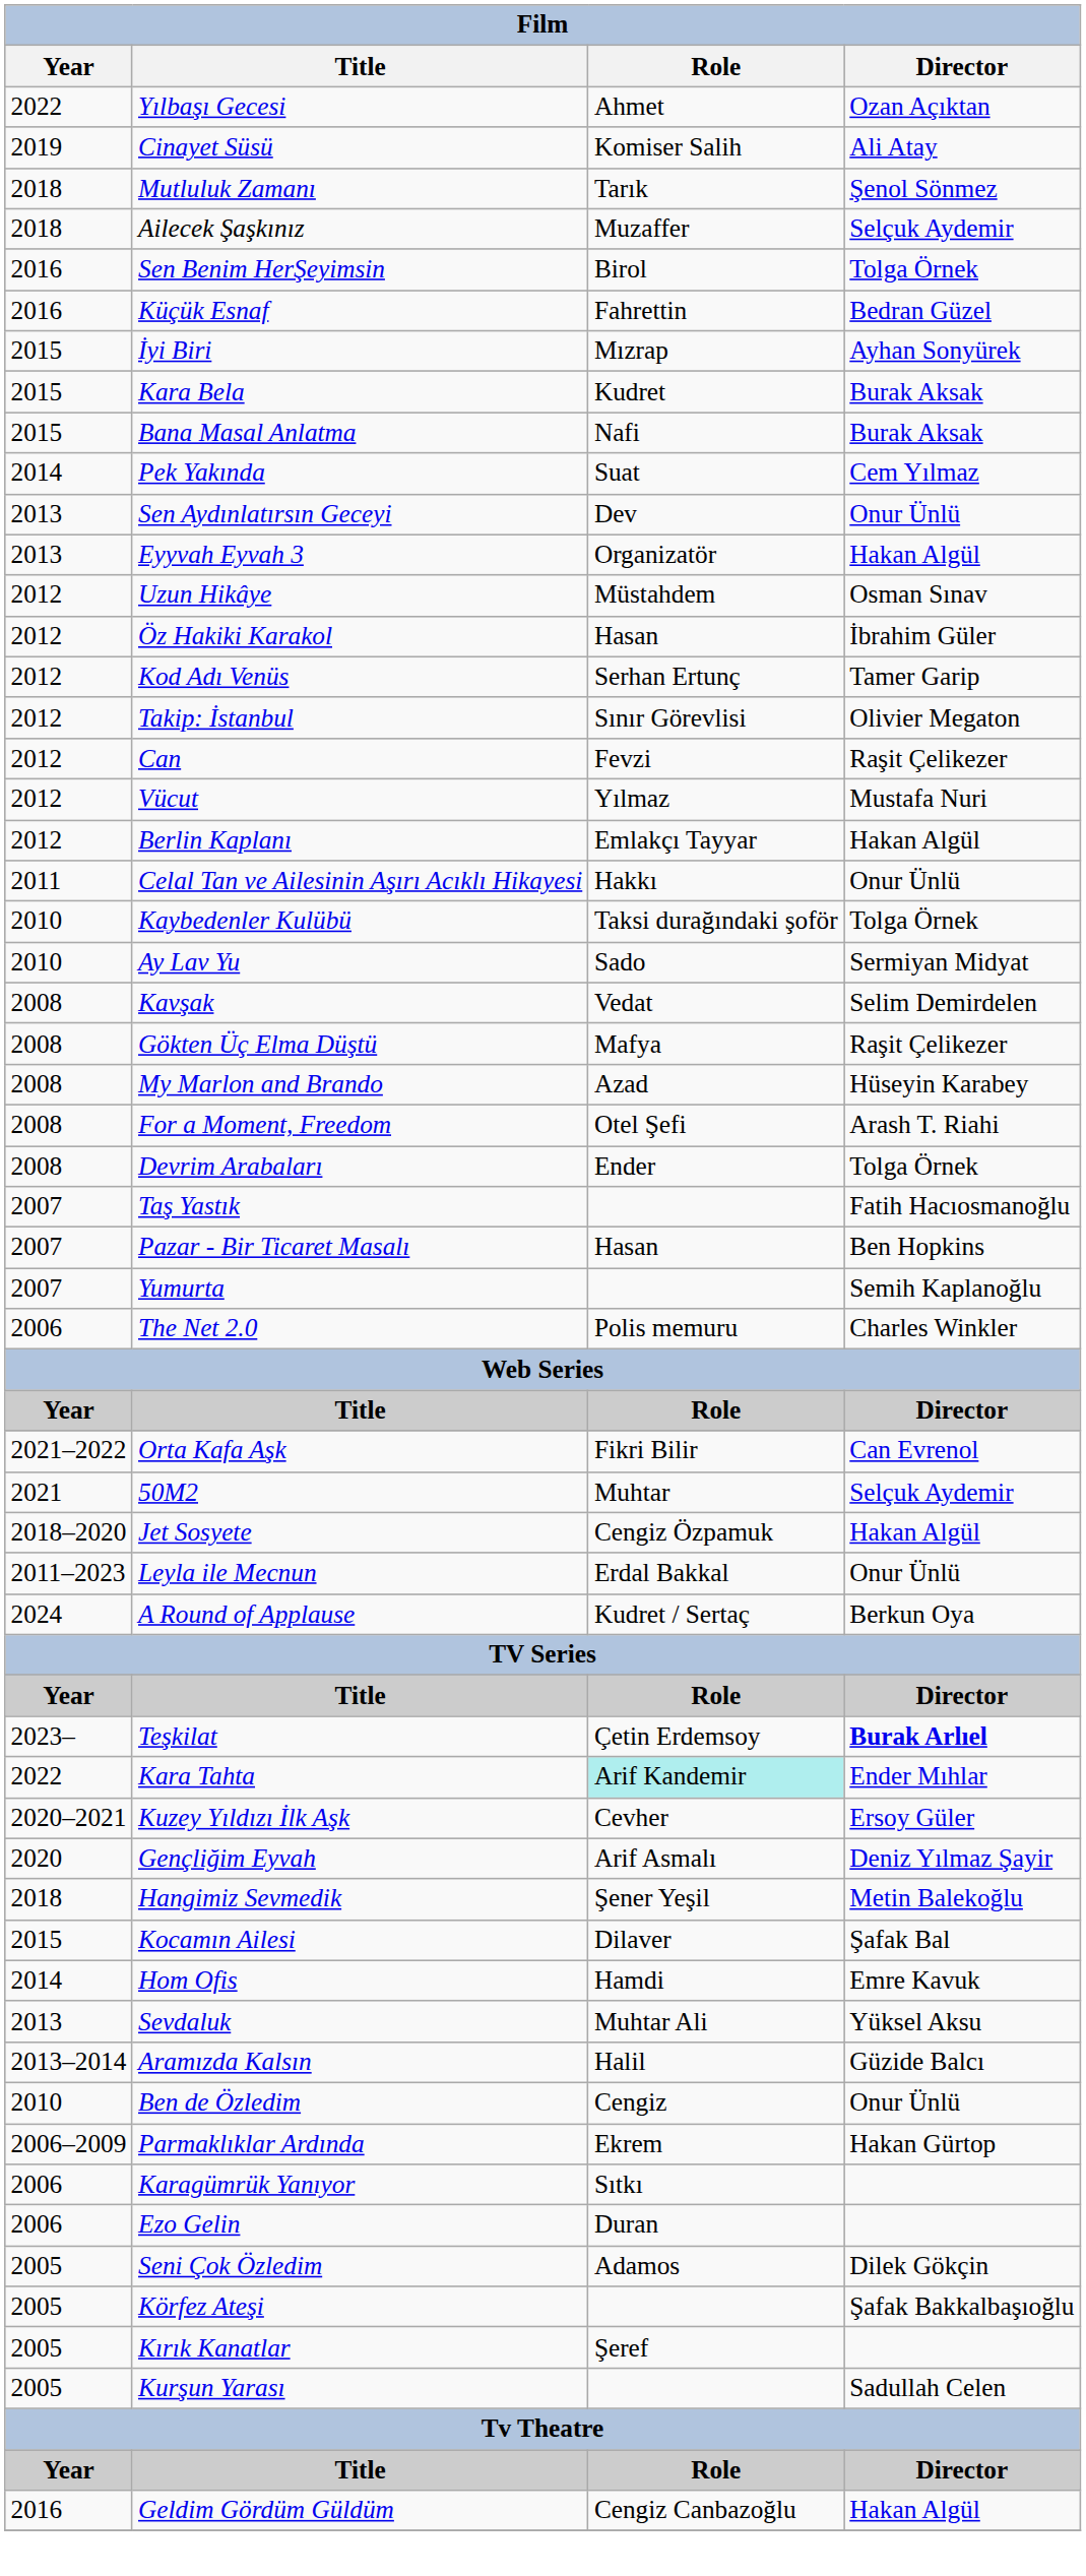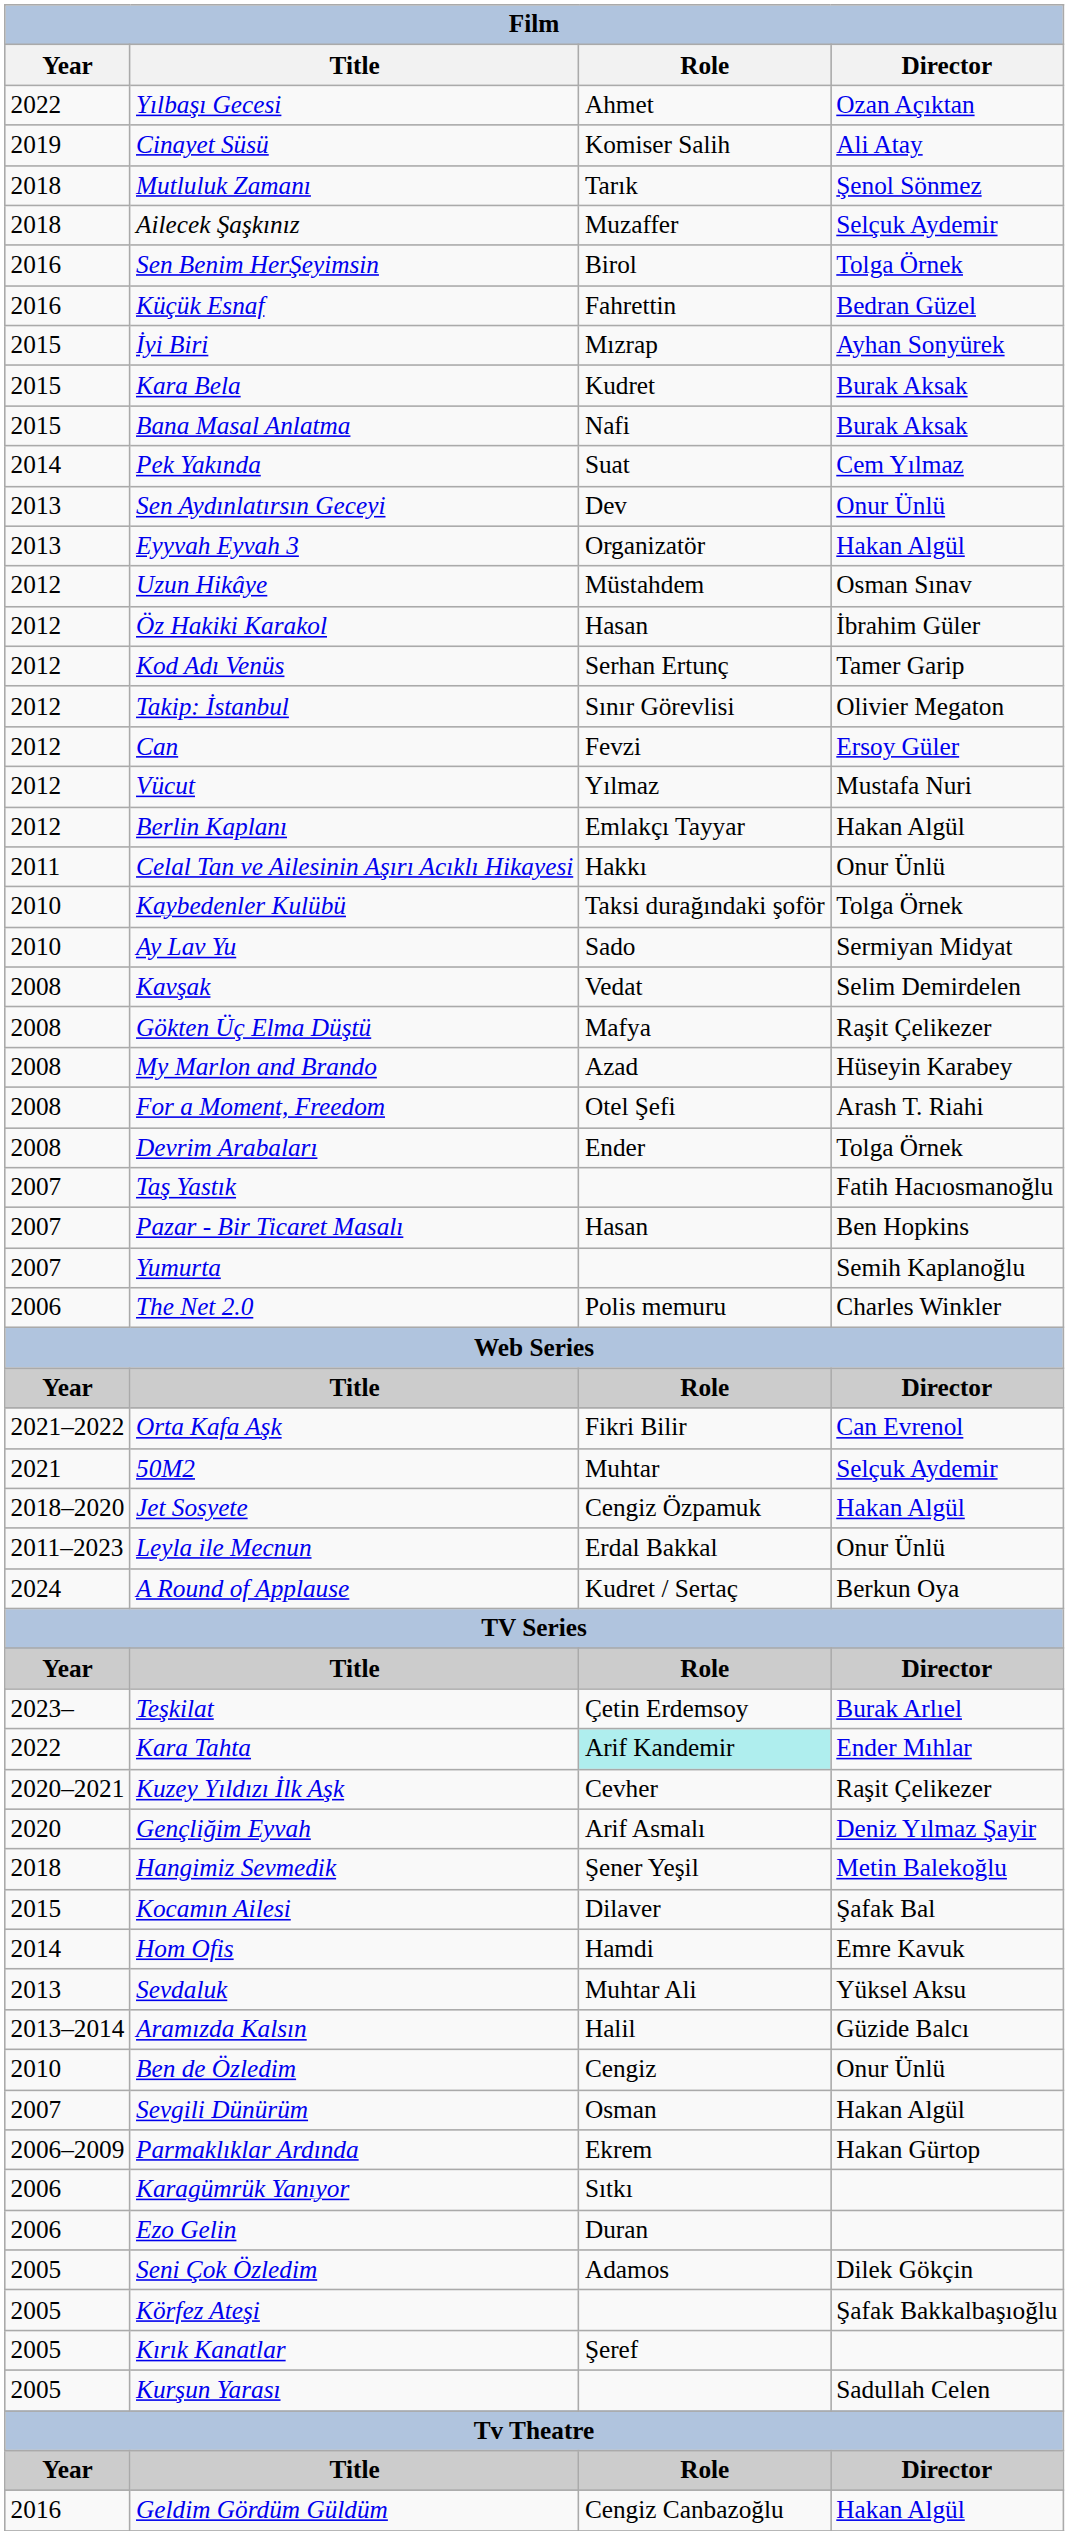Can | Director: Raşit Çelikezer -> Ersoy Güler
Teşkilat | Director: bold -> normal
Kuzey Yıldızı İlk Aşk | Director: Ersoy Güler -> Raşit Çelikezer
+ row: 2007 | Sevgili Dünürüm | Osman | Hakan Algül
